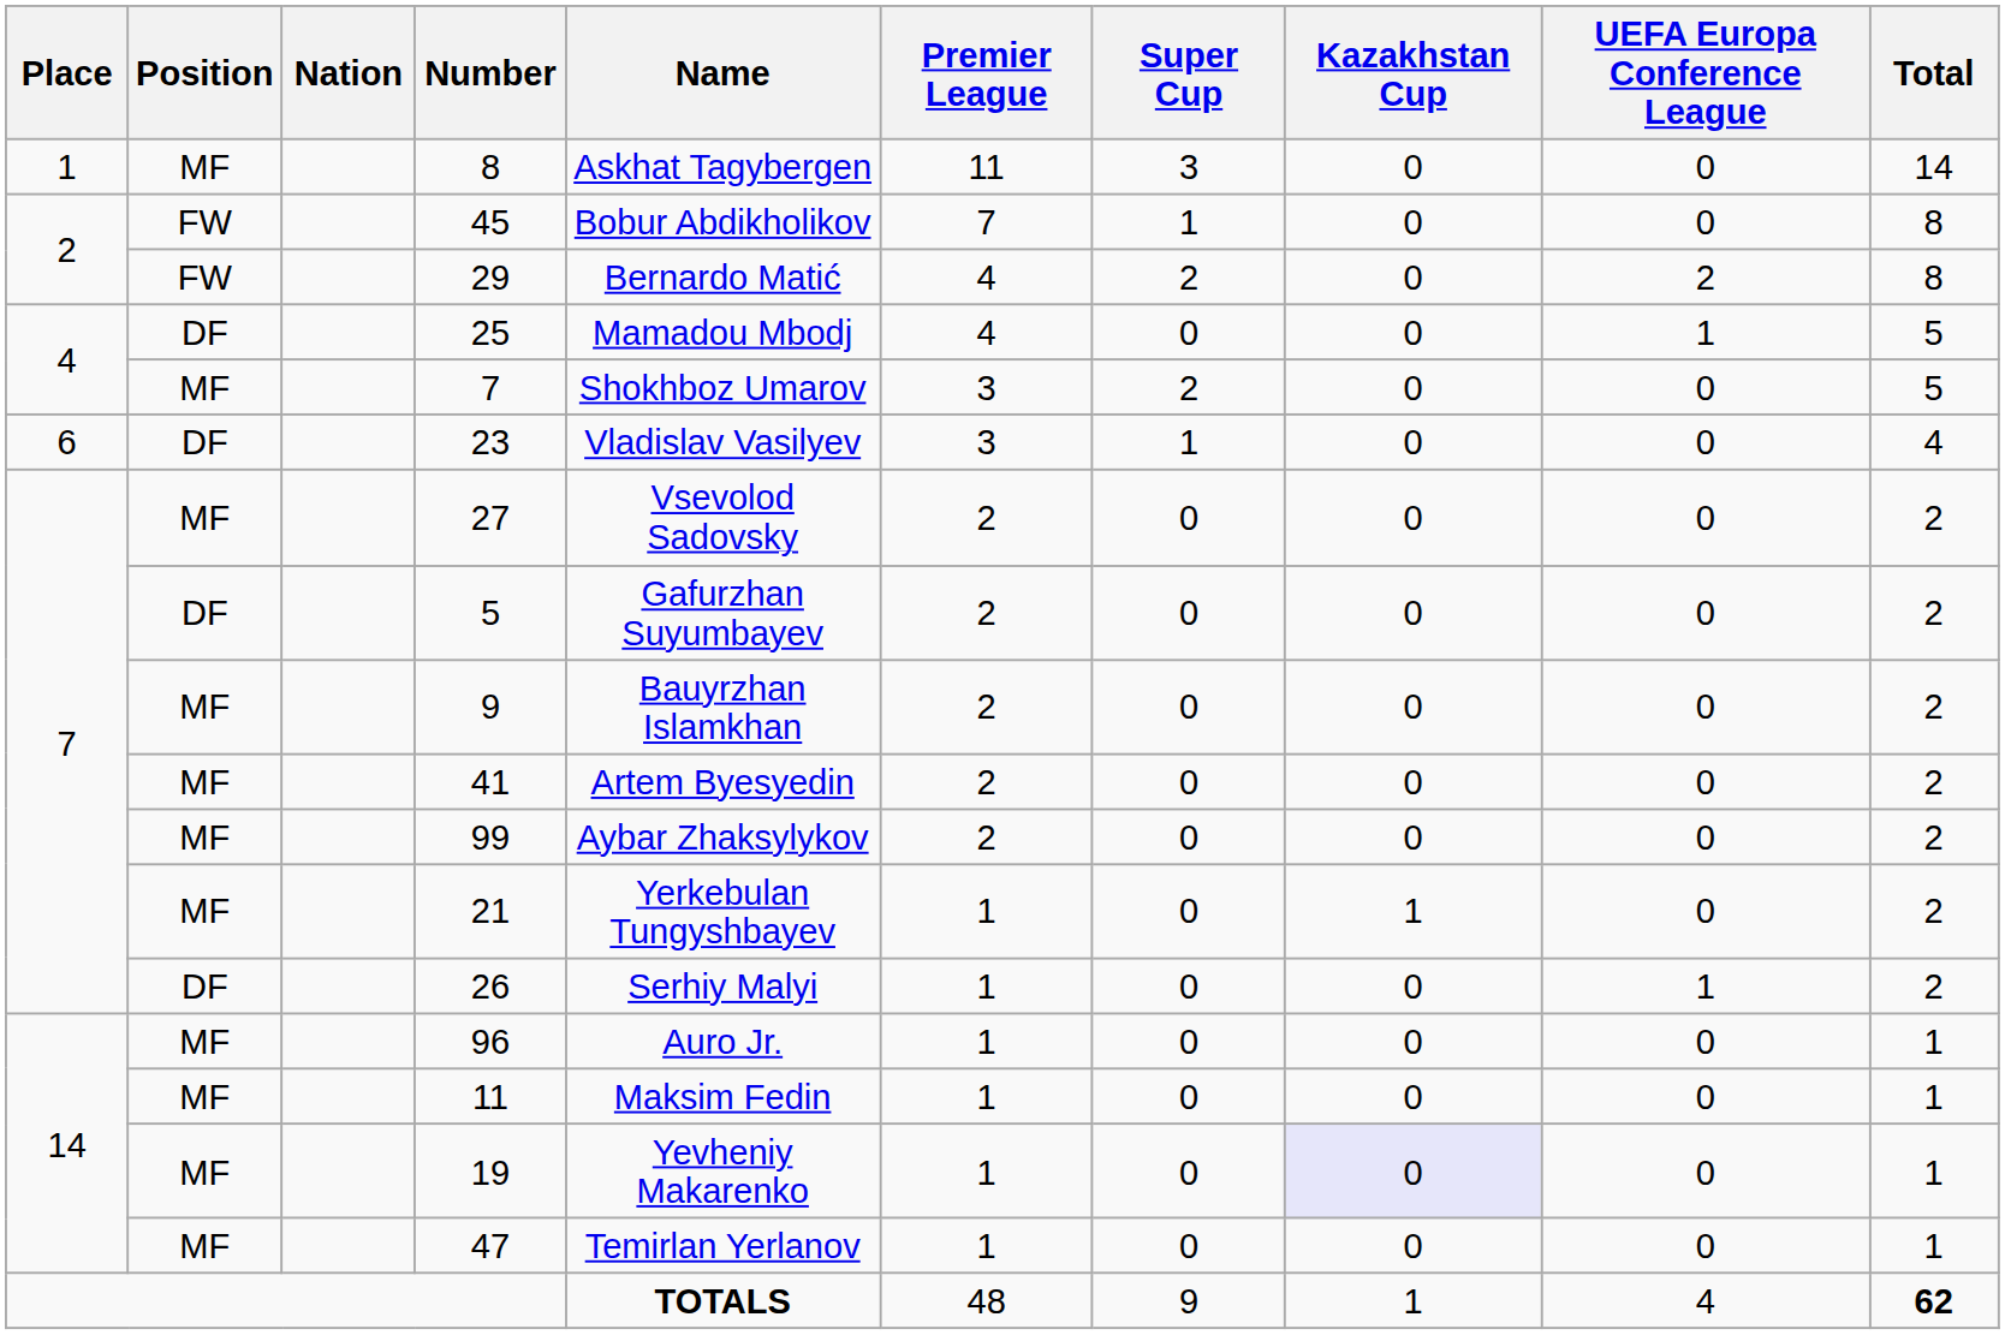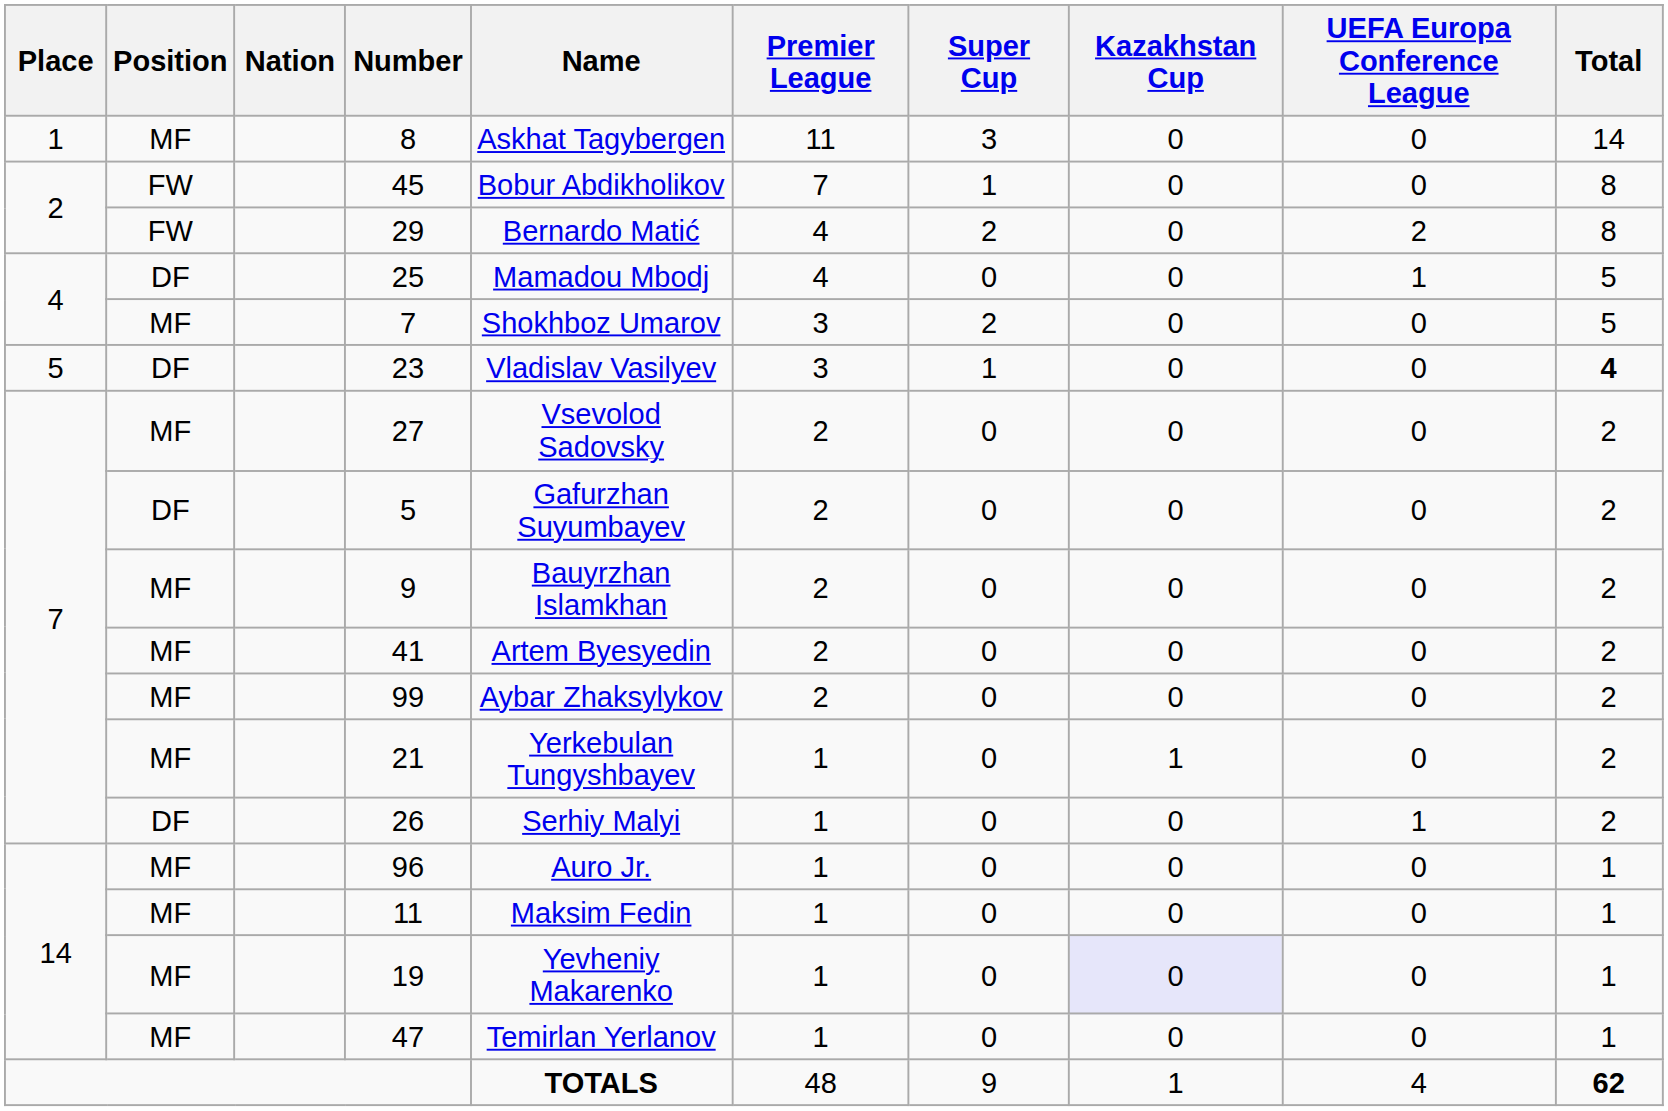23 | Place: 6 -> 5
23 | Total: normal -> bold
